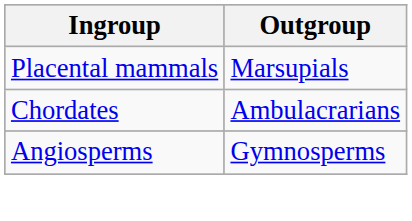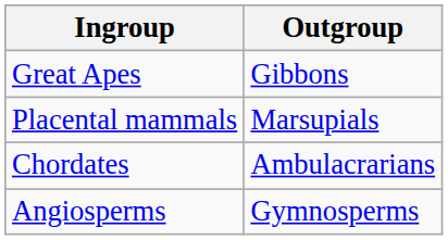+ row: Great Apes | Gibbons
